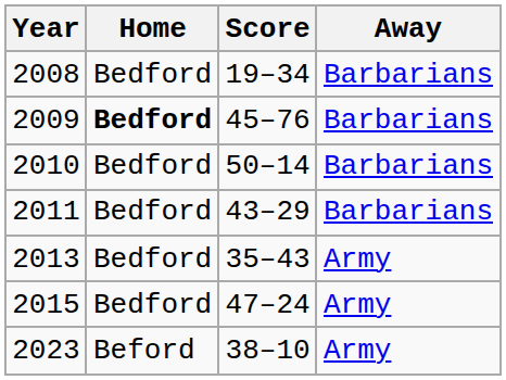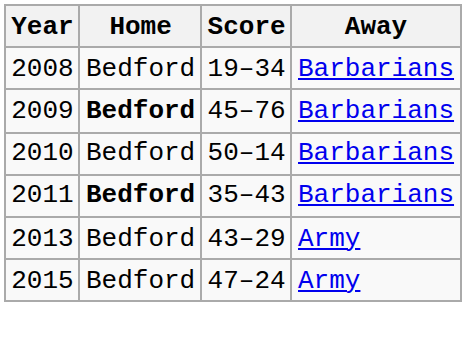2011 | Home: normal -> bold
2011 | Score: 43–29 -> 35–43
2013 | Score: 35–43 -> 43–29
- row: 2023 | Beford | 38–10 | Army
